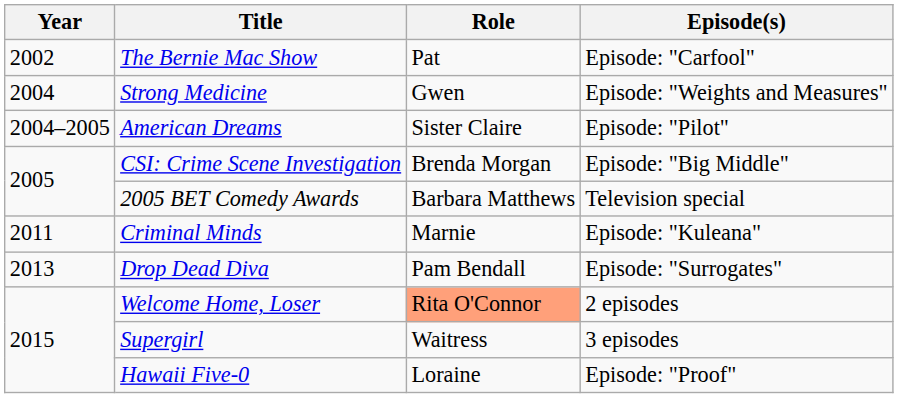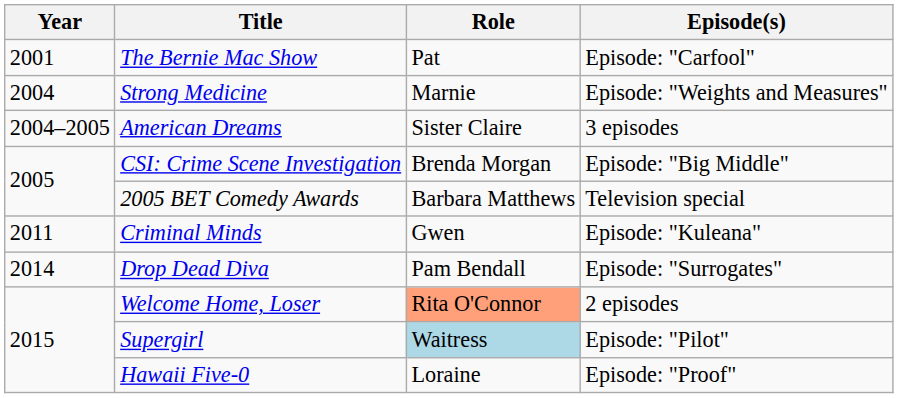The Bernie Mac Show | Year: 2002 -> 2001
Strong Medicine | Role: Gwen -> Marnie
American Dreams | Episode(s): Episode: "Pilot" -> 3 episodes
Criminal Minds | Role: Marnie -> Gwen
Drop Dead Diva | Year: 2013 -> 2014
Supergirl | Role: no background -> lightblue background
Supergirl | Episode(s): 3 episodes -> Episode: "Pilot"
